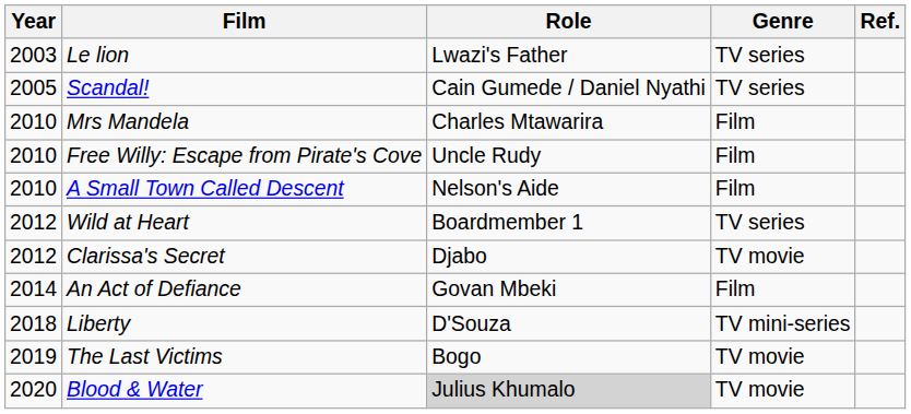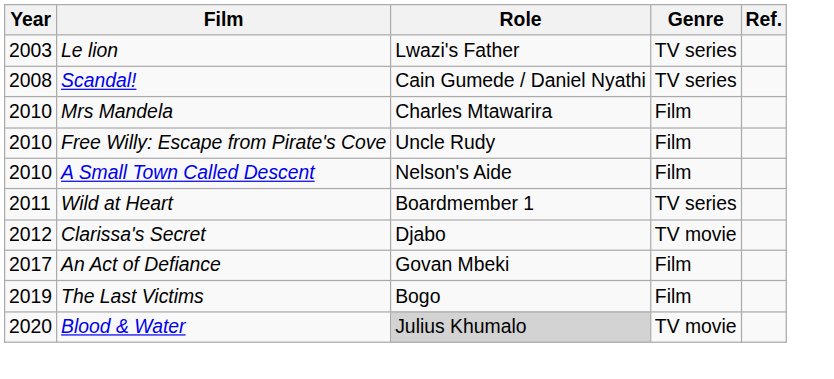Scandal! | Year: 2005 -> 2008
Wild at Heart | Year: 2012 -> 2011
An Act of Defiance | Year: 2014 -> 2017
- row: 2018 | Liberty | D'Souza | TV mini-series
The Last Victims | Genre: TV movie -> Film
